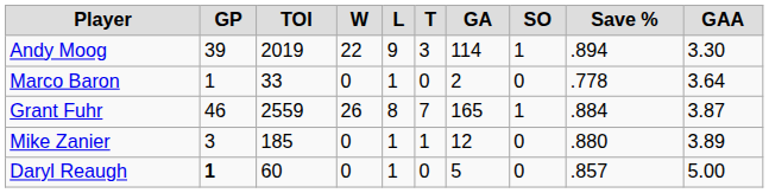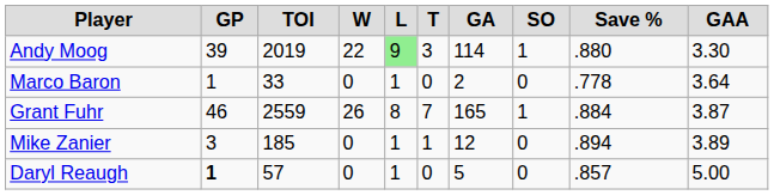Andy Moog | L: no background -> lightgreen background
Andy Moog | Save %: .894 -> .880
Mike Zanier | Save %: .880 -> .894
Daryl Reaugh | TOI: 60 -> 57
